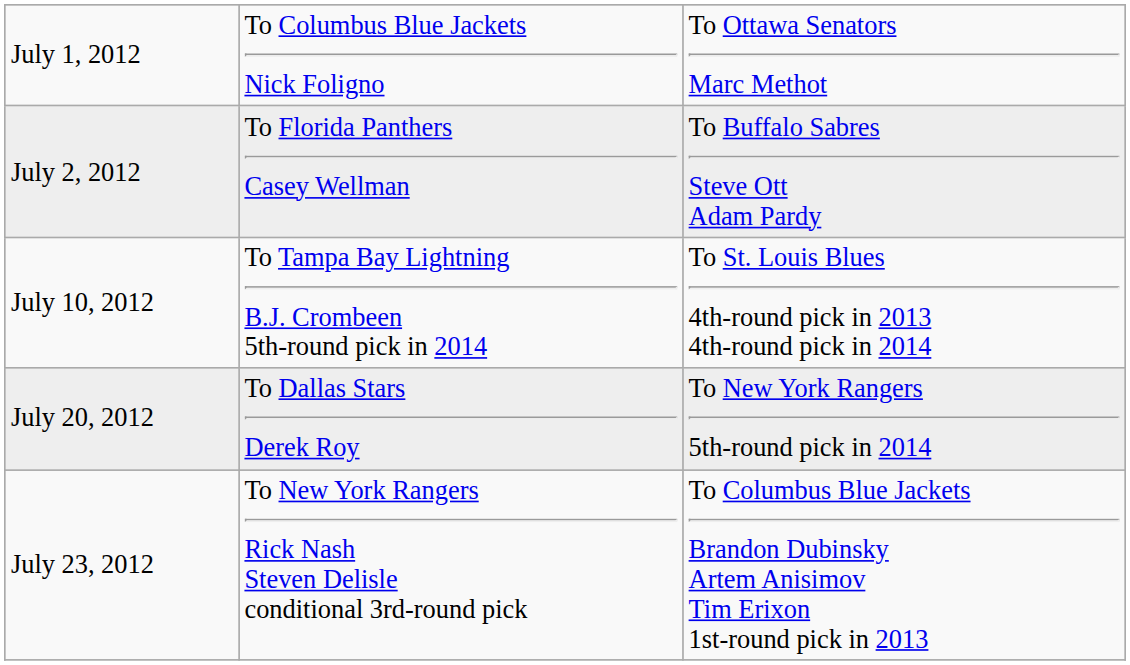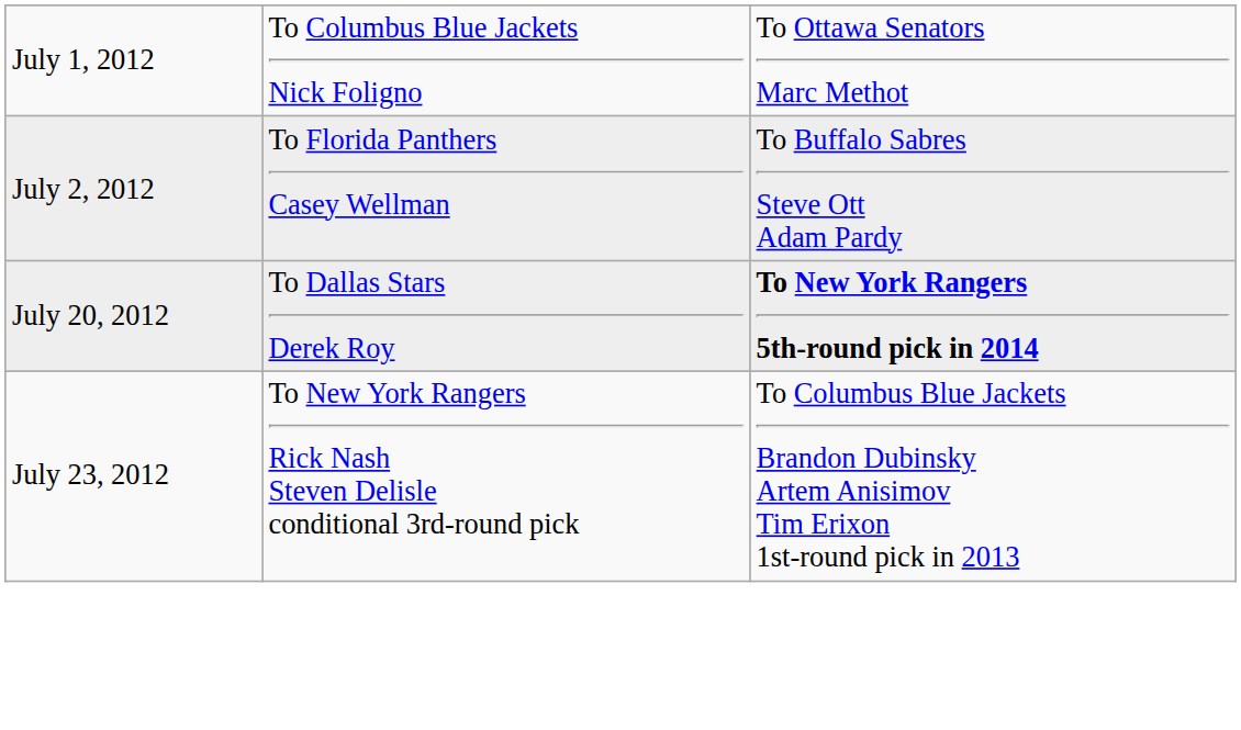- row: July 10, 2012 | To Tampa Bay Lightning B.J. Crombeen 5th-round pick in 2014 | To St. Louis Blues 4th-round pick in 2013 4th-round pick in 2014
July 20, 2012 | column 3: normal -> bold
